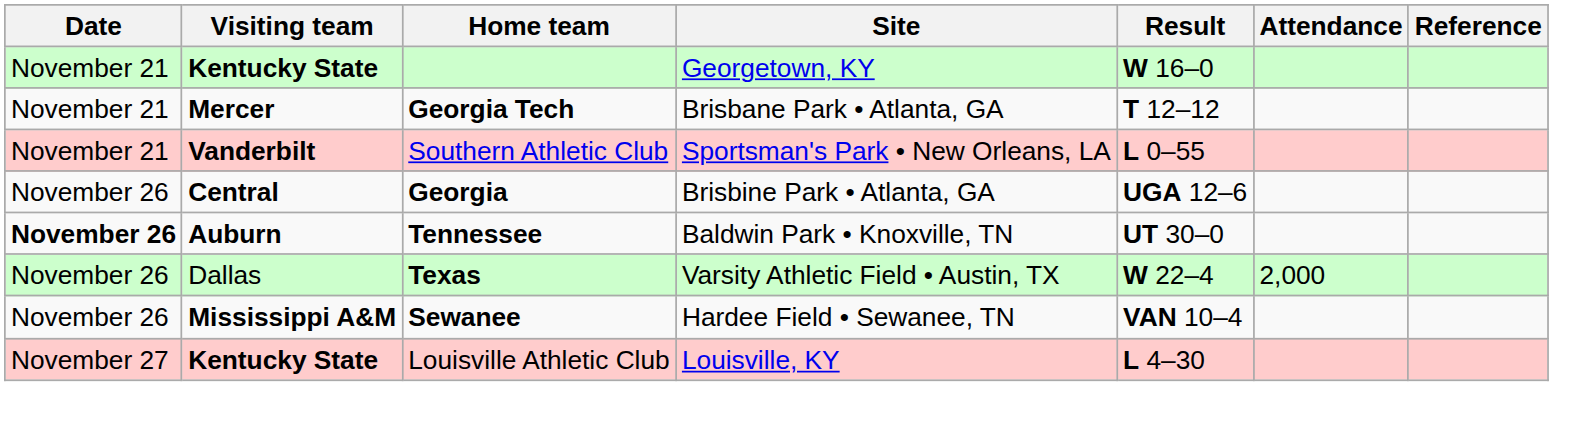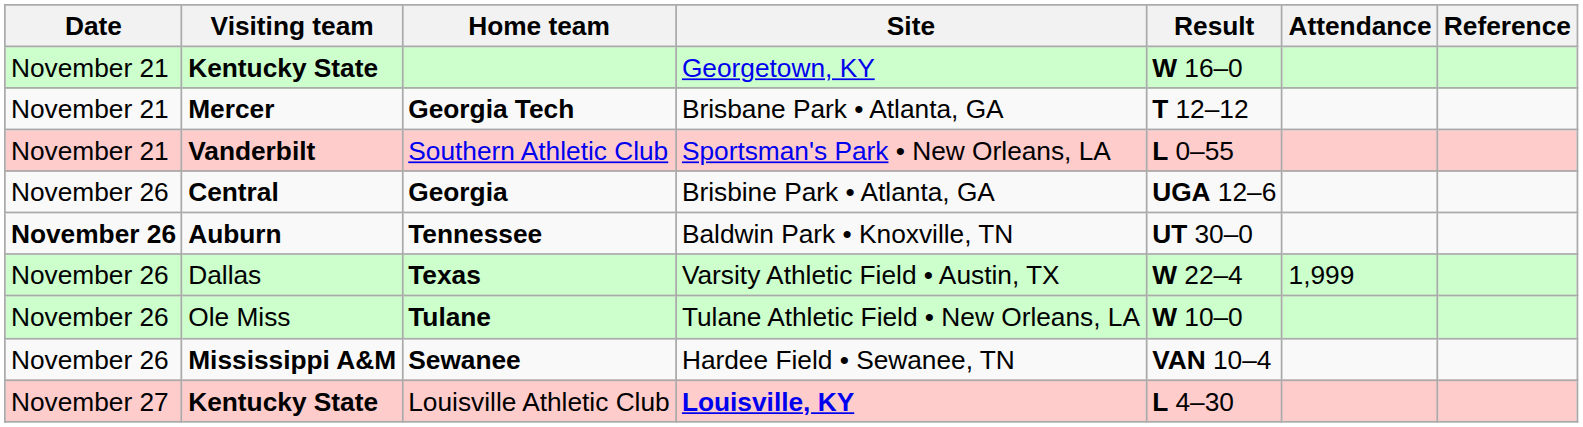Texas | Attendance: 2,000 -> 1,999
+ row: November 26 | Ole Miss | Tulane | Tulane Athletic Field • New Orleans, LA | W 10–0
Louisville Athletic Club | Site: normal -> bold
